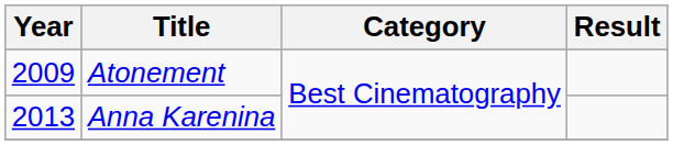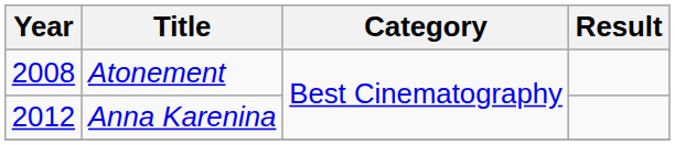Atonement | Year: 2009 -> 2008
Anna Karenina | Year: 2013 -> 2012
